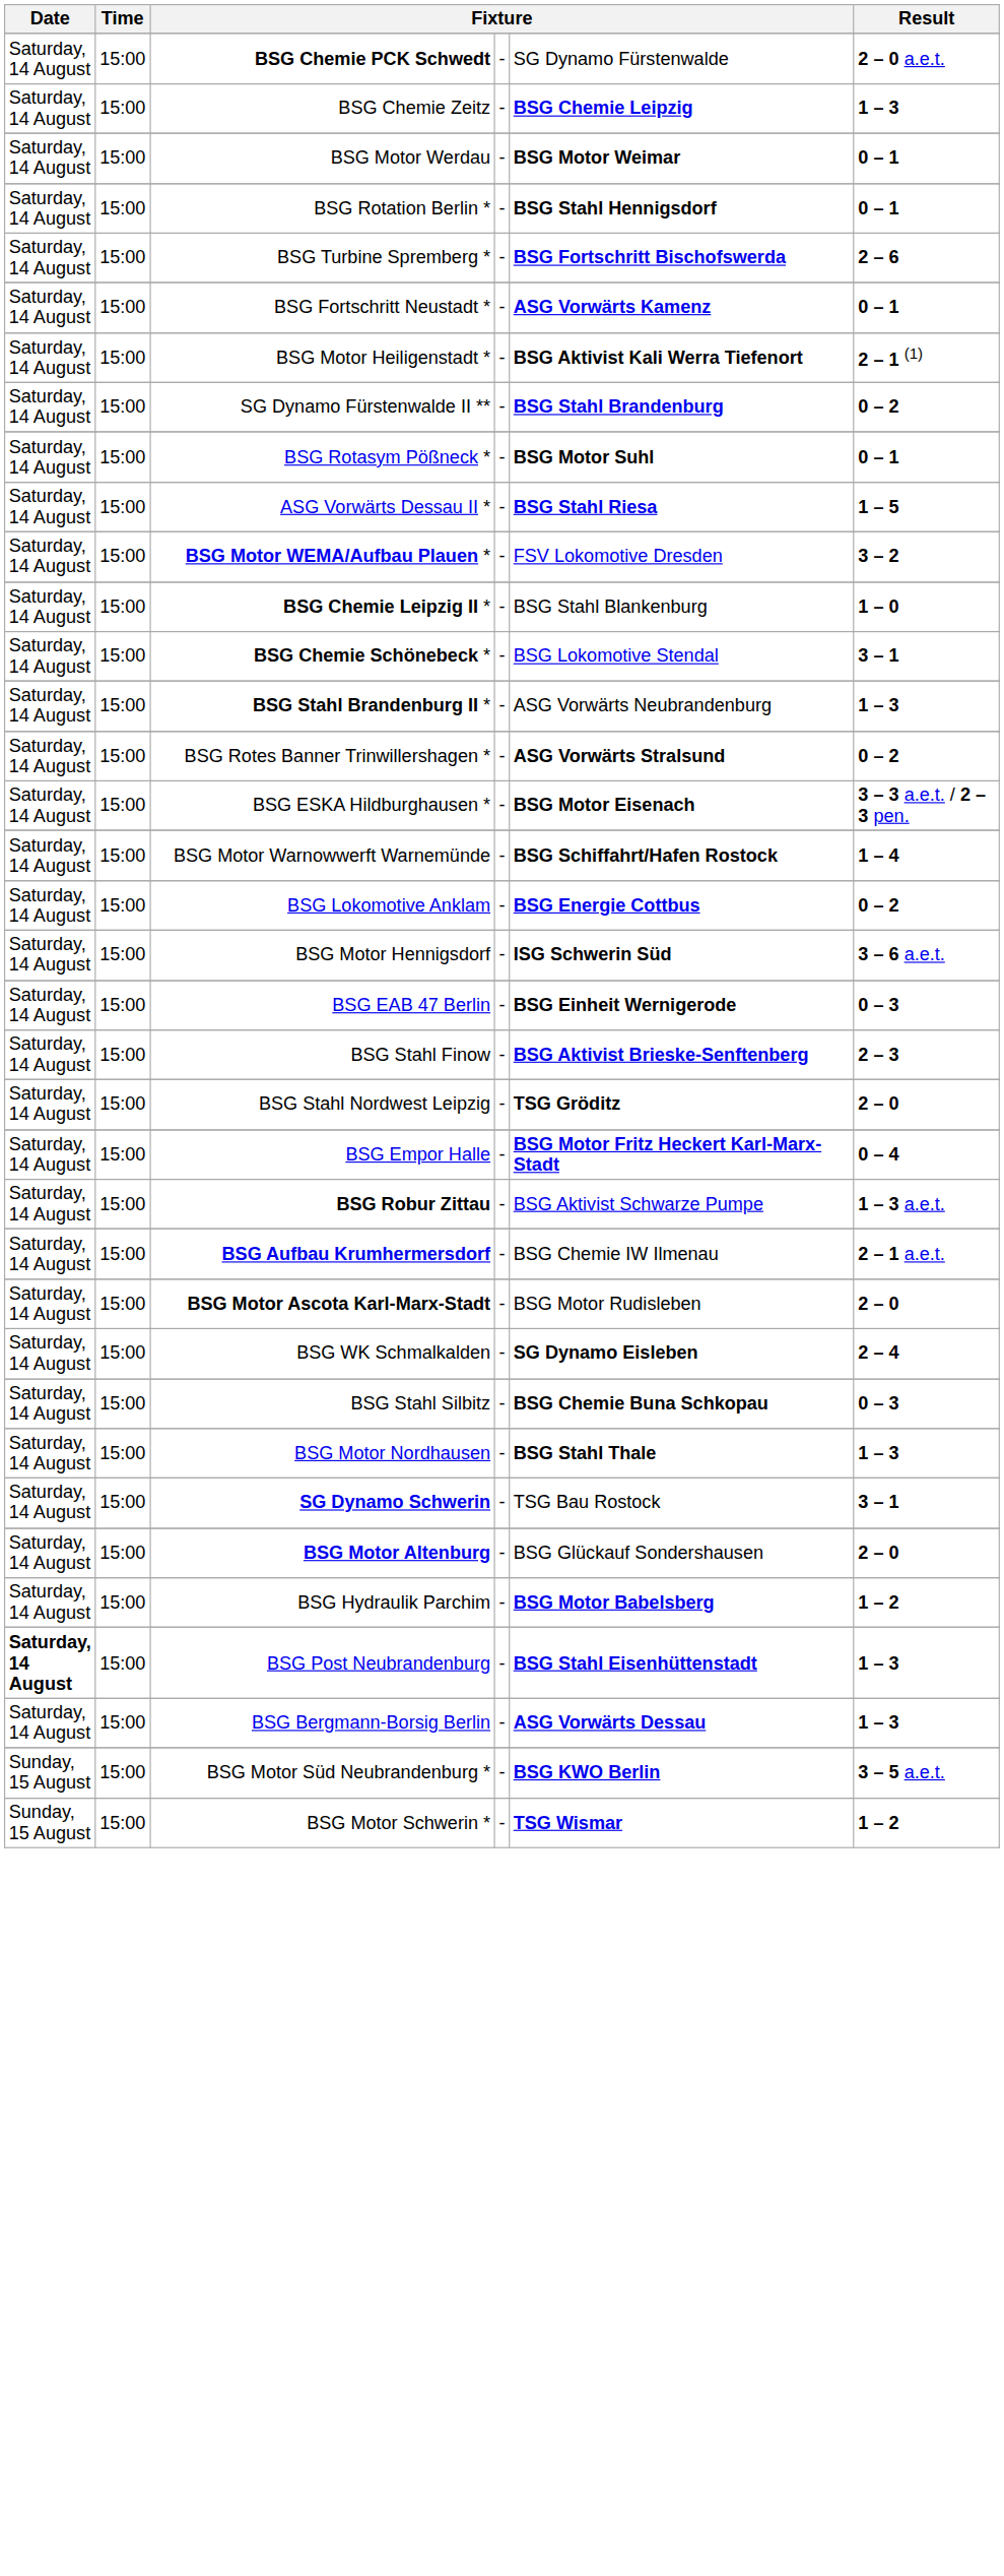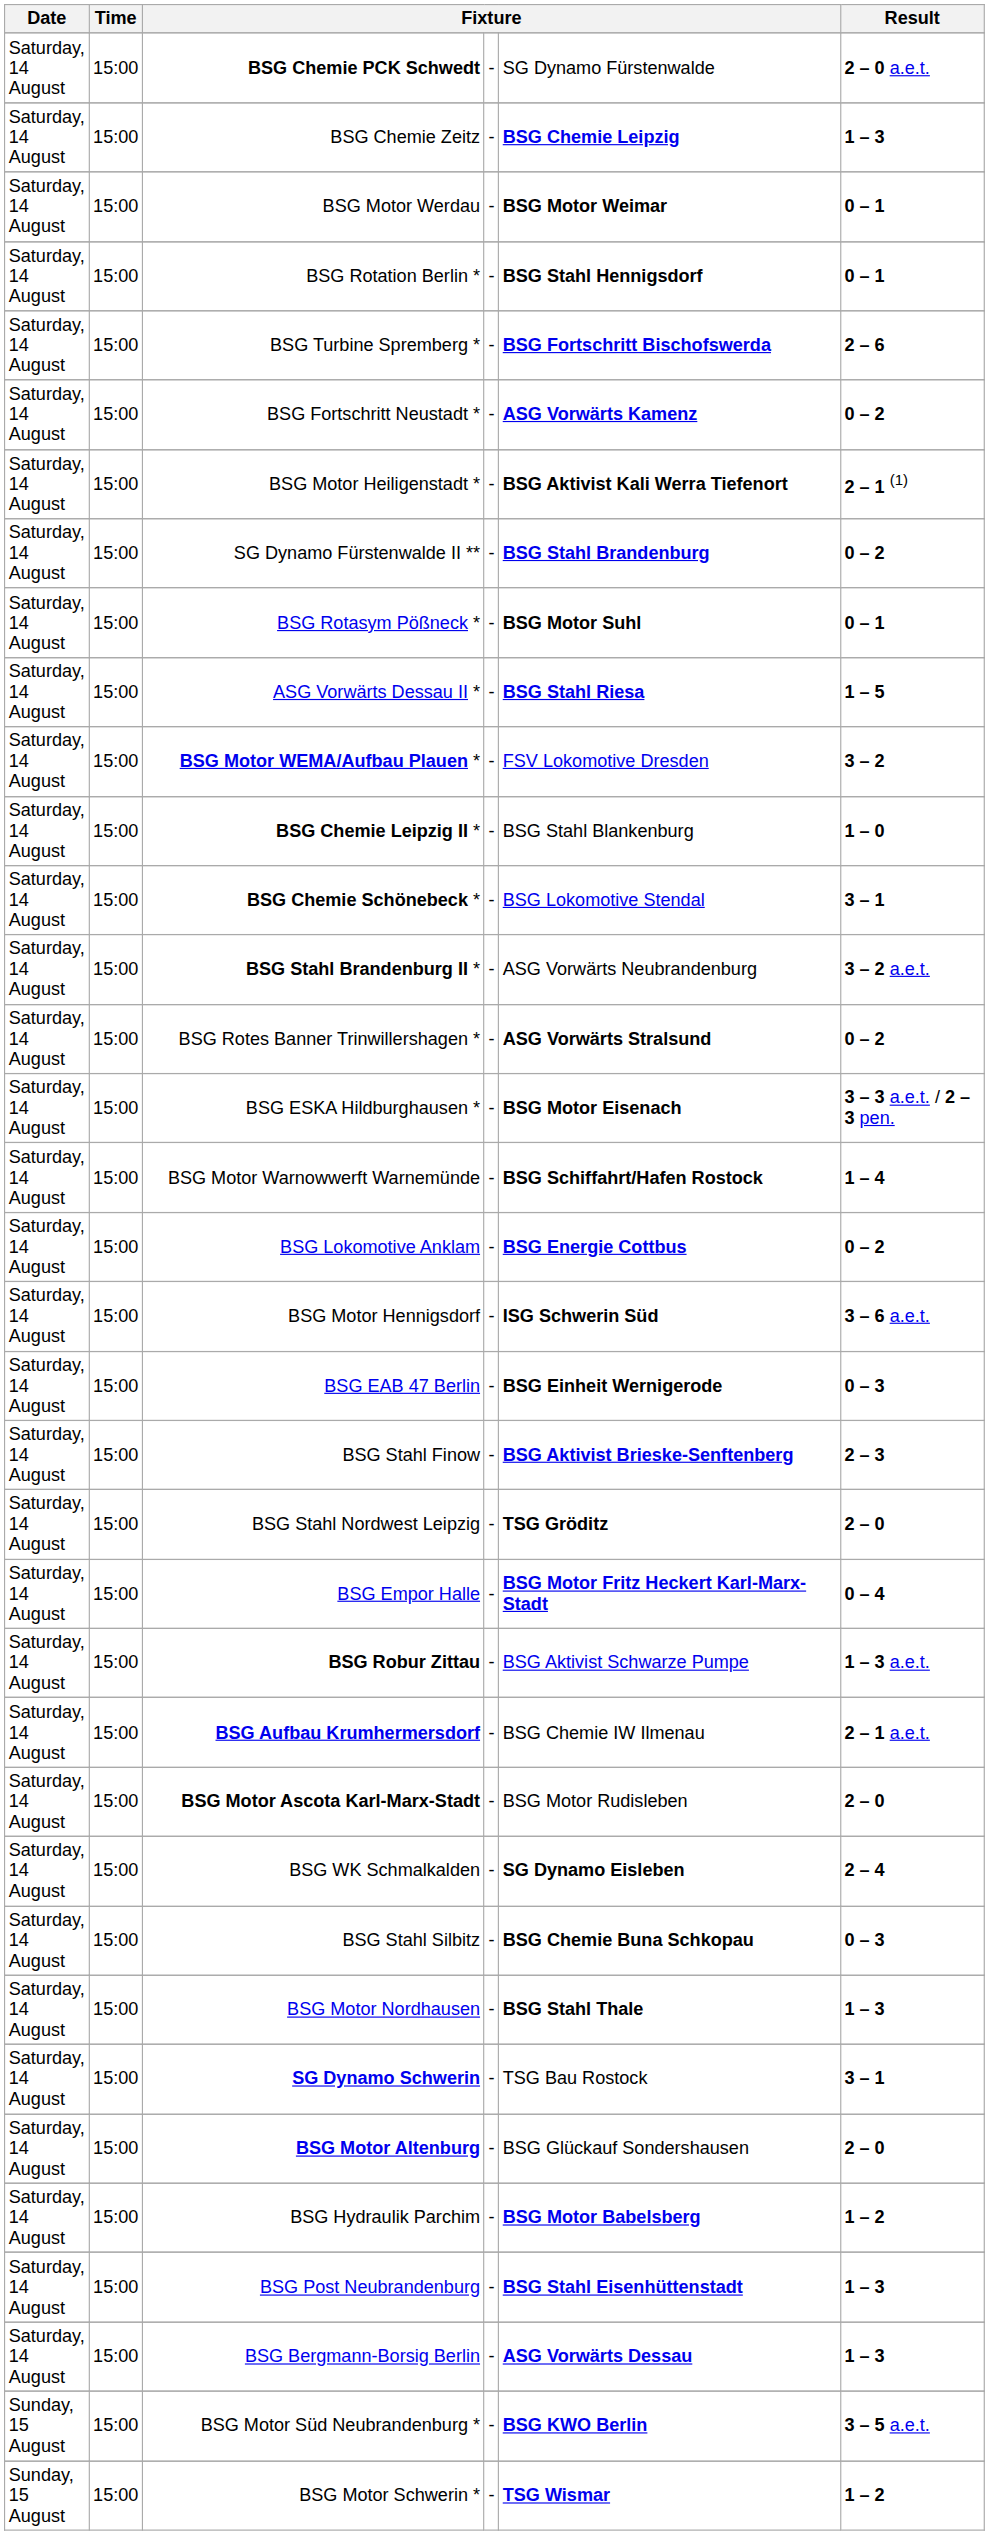BSG Fortschritt Neustadt * | Result: 0 – 1 -> 0 – 2
BSG Stahl Brandenburg II * | Result: 1 – 3 -> 3 – 2 a.e.t.
BSG Post Neubrandenburg | Date: bold -> normal
